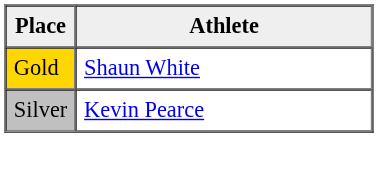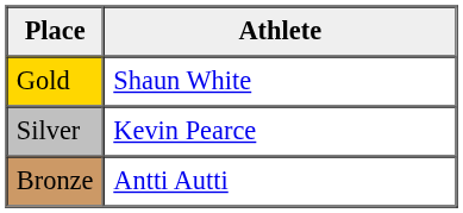+ row: Bronze | Antti Autti
